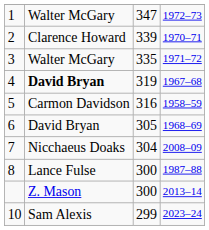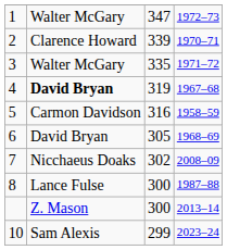7 | column 3: 304 -> 302
